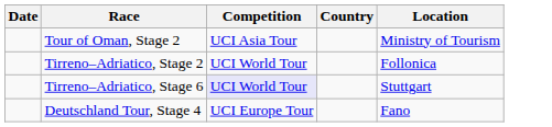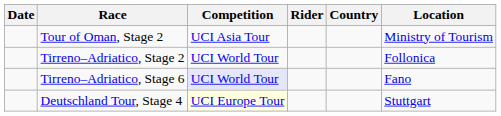+ column: Rider
Tirreno–Adriatico, Stage 6 | Location: Stuttgart -> Fano
Deutschland Tour, Stage 4 | Competition: no background -> lightyellow background
Deutschland Tour, Stage 4 | Location: Fano -> Stuttgart
